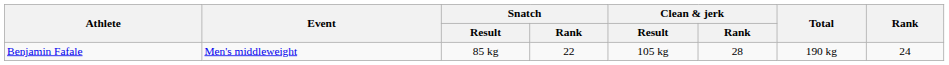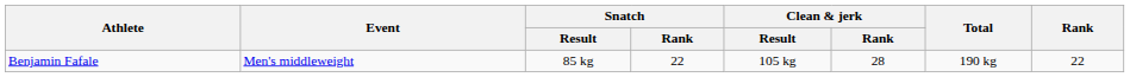Benjamin Fafale | Rank: 24 -> 22
